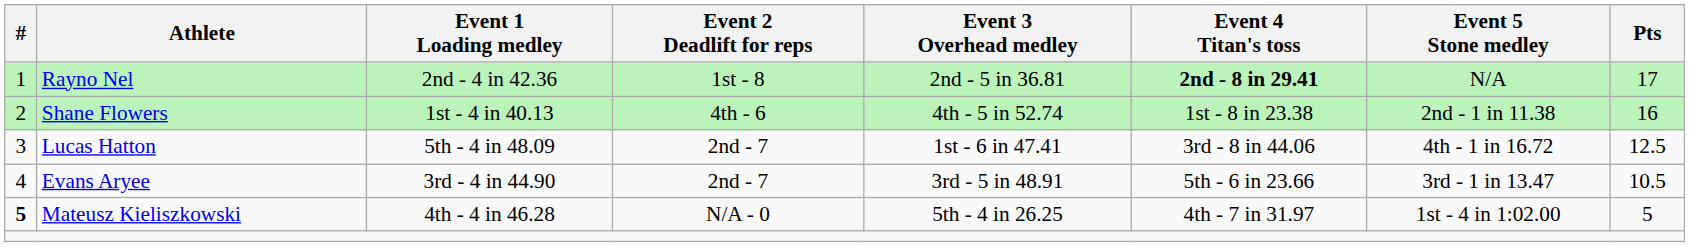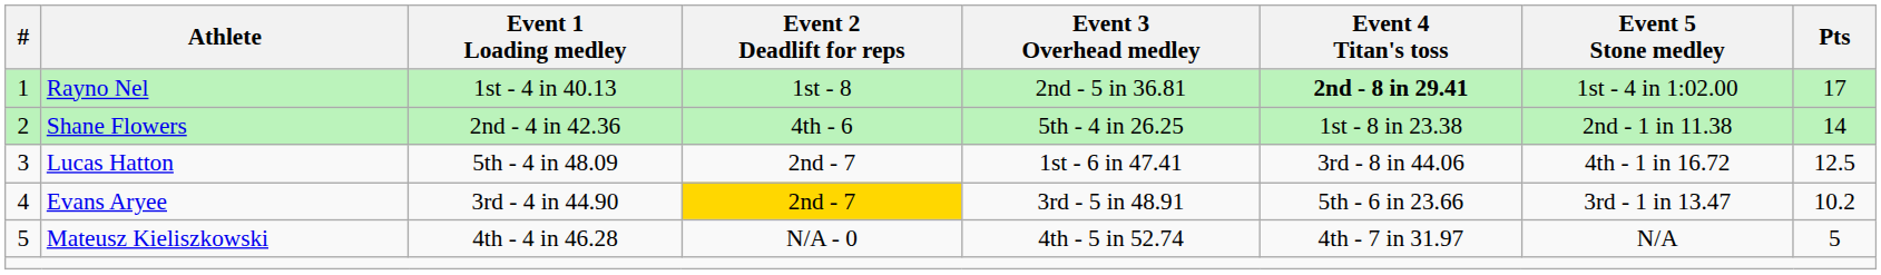Rayno Nel | Event 1 Loading medley: 2nd - 4 in 42.36 -> 1st - 4 in 40.13
Rayno Nel | Event 5 Stone medley: N/A -> 1st - 4 in 1:02.00
Shane Flowers | Event 1 Loading medley: 1st - 4 in 40.13 -> 2nd - 4 in 42.36
Shane Flowers | Event 3 Overhead medley: 4th - 5 in 52.74 -> 5th - 4 in 26.25
Shane Flowers | Pts: 16 -> 14
Evans Aryee | Event 2 Deadlift for reps: no background -> gold background
Evans Aryee | Pts: 10.5 -> 10.2
Mateusz Kieliszkowski | #: bold -> normal
Mateusz Kieliszkowski | Event 3 Overhead medley: 5th - 4 in 26.25 -> 4th - 5 in 52.74
Mateusz Kieliszkowski | Event 5 Stone medley: 1st - 4 in 1:02.00 -> N/A
